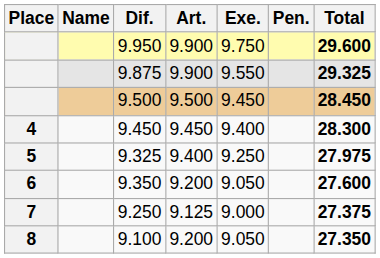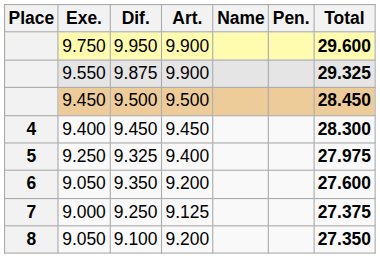columns swapped: Name <-> Exe.
